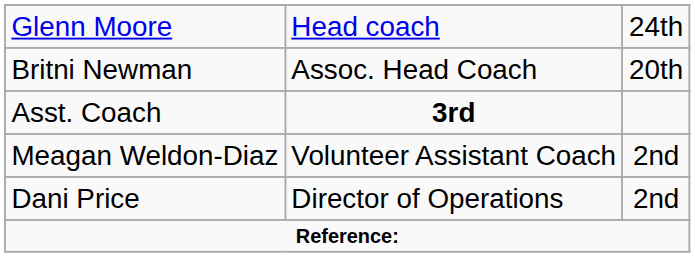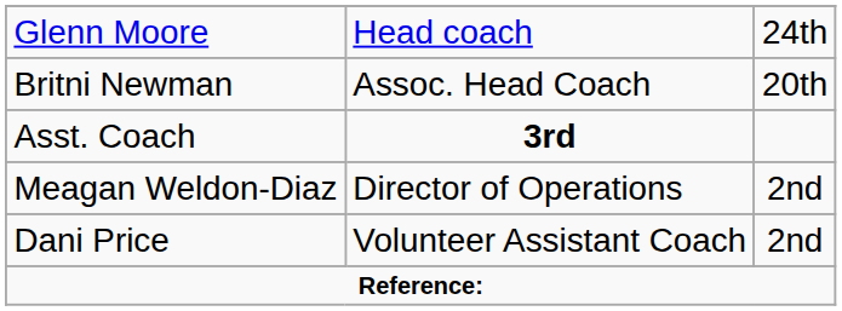Meagan Weldon-Diaz | column 2: Volunteer Assistant Coach -> Director of Operations
Dani Price | column 2: Director of Operations -> Volunteer Assistant Coach
